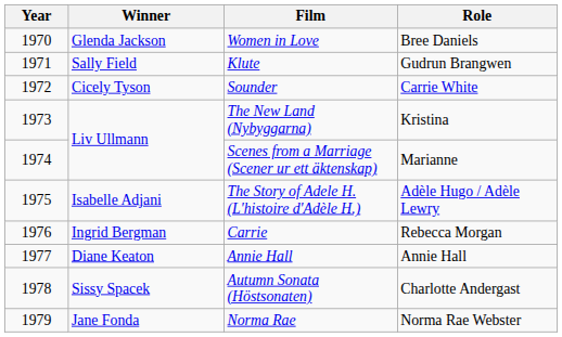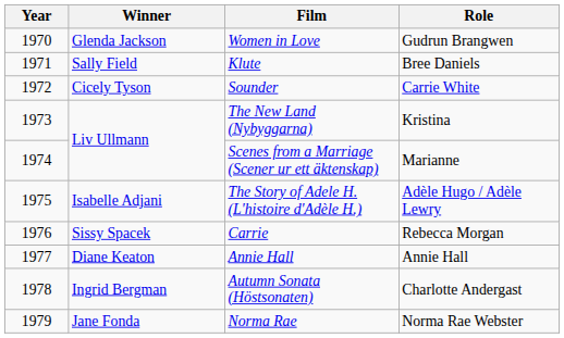Women in Love | Role: Bree Daniels -> Gudrun Brangwen
Klute | Role: Gudrun Brangwen -> Bree Daniels
Carrie | Winner: Ingrid Bergman -> Sissy Spacek
Autumn Sonata (Höstsonaten) | Winner: Sissy Spacek -> Ingrid Bergman
